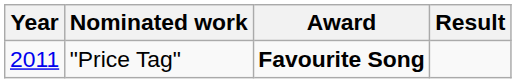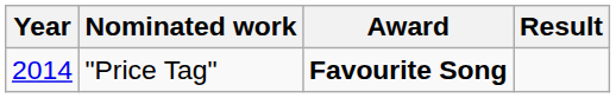"Price Tag" | Year: 2011 -> 2014
